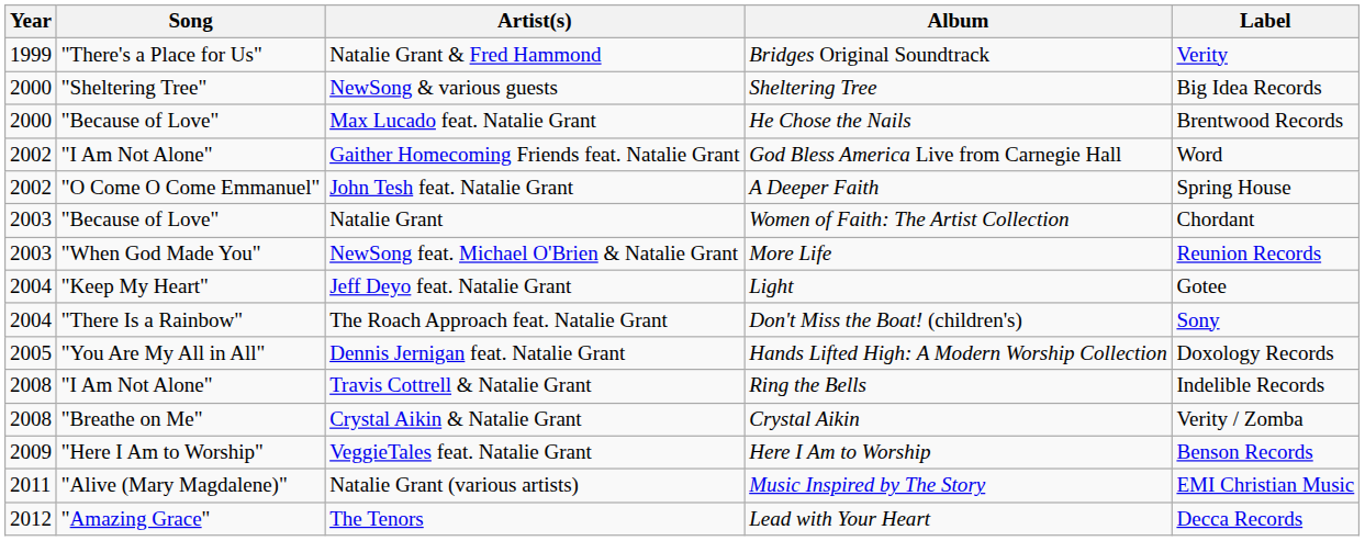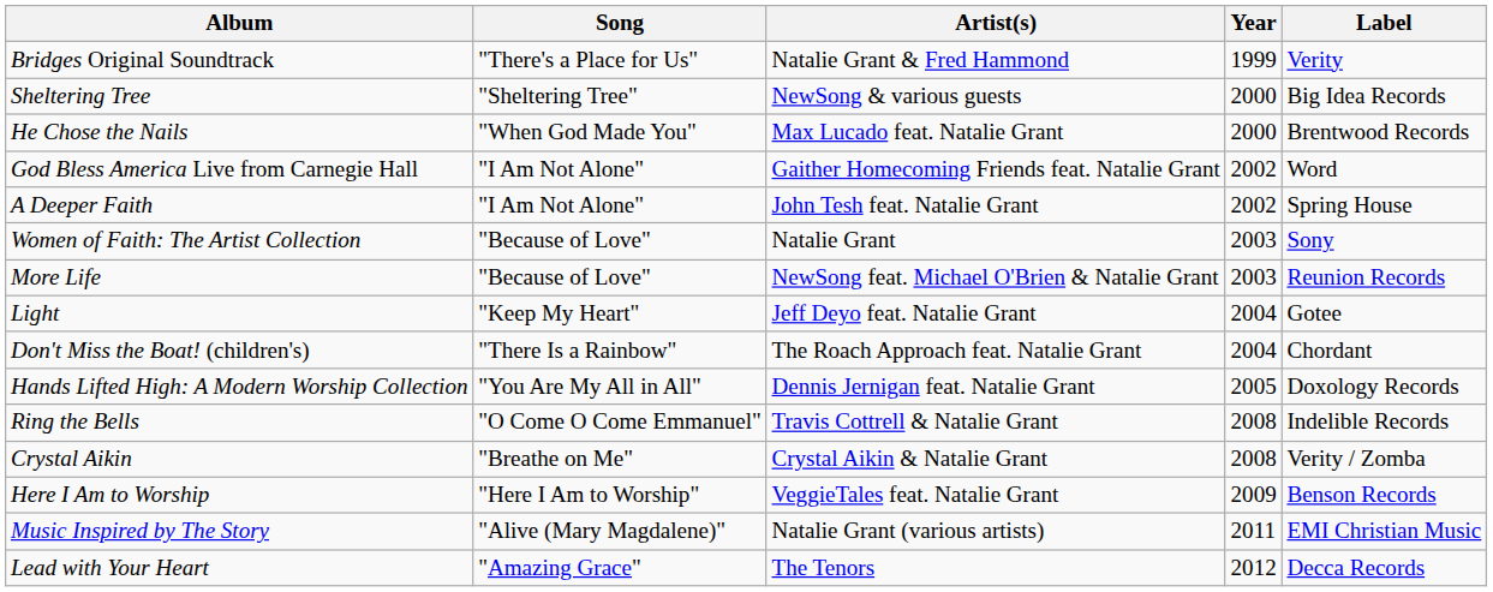columns swapped: Year <-> Album
Max Lucado feat. Natalie Grant | Song: "Because of Love" -> "When God Made You"
John Tesh feat. Natalie Grant | Song: "O Come O Come Emmanuel" -> "I Am Not Alone"
Natalie Grant | Label: Chordant -> Sony
NewSong feat. Michael O'Brien & Natalie Grant | Song: "When God Made You" -> "Because of Love"
The Roach Approach feat. Natalie Grant | Label: Sony -> Chordant
Travis Cottrell & Natalie Grant | Song: "I Am Not Alone" -> "O Come O Come Emmanuel"
